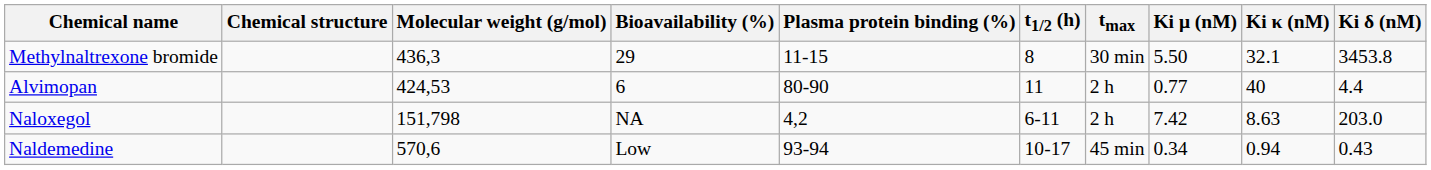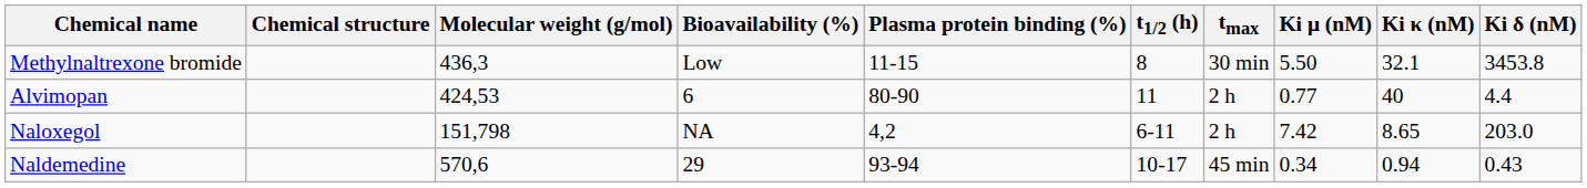Methylnaltrexone bromide | Bioavailability (%): 29 -> Low
Naloxegol | Ki κ (nM): 8.63 -> 8.65
Naldemedine | Bioavailability (%): Low -> 29
